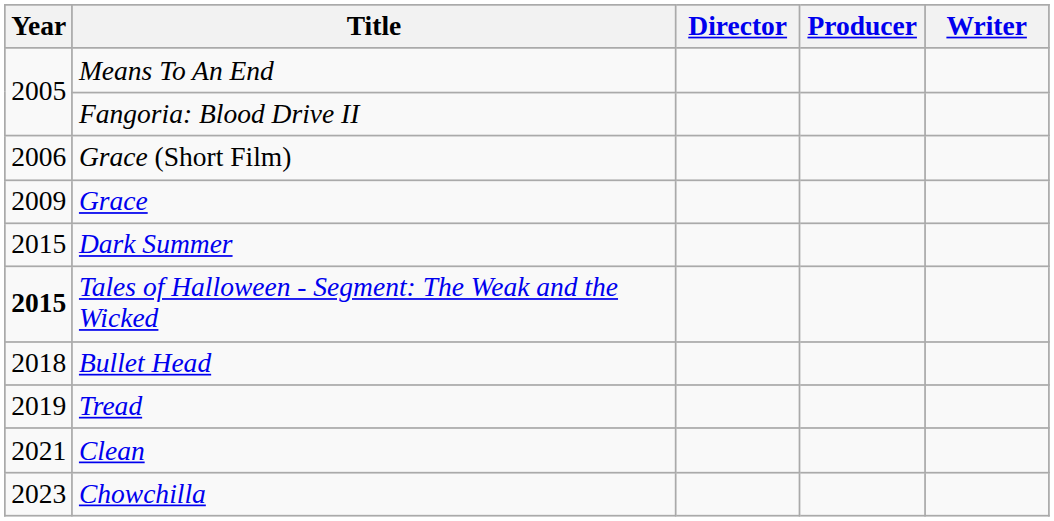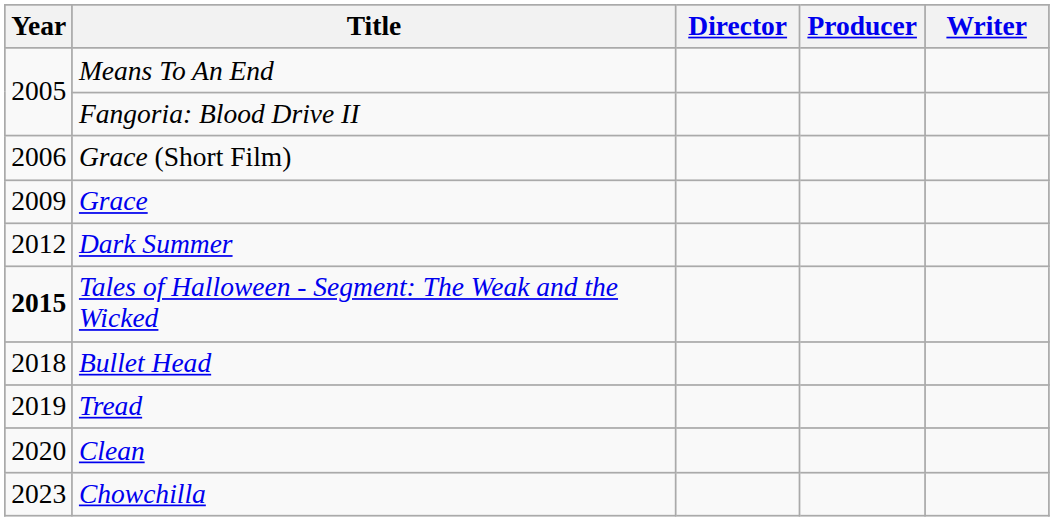Dark Summer | Year: 2015 -> 2012
Clean | Year: 2021 -> 2020
